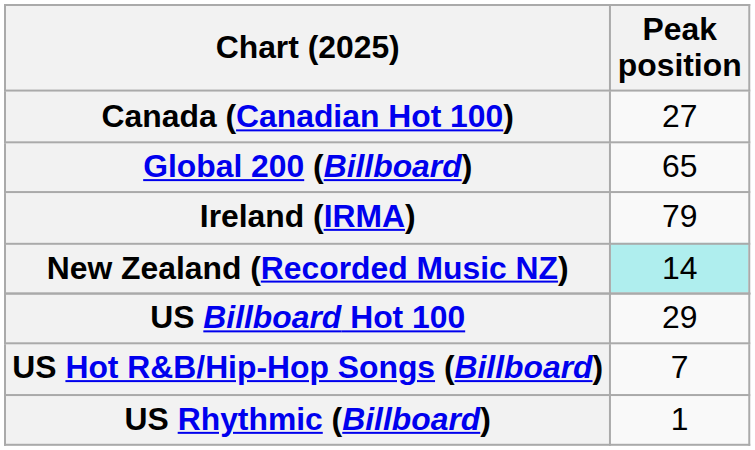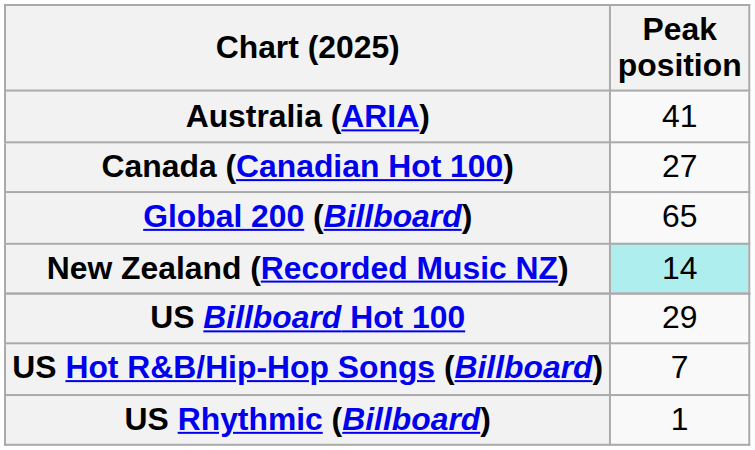+ row: Australia (ARIA) | 41
- row: Ireland (IRMA) | 79
